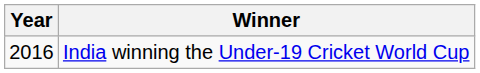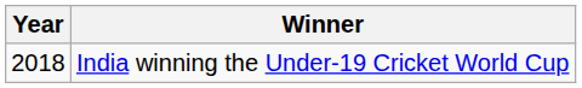India winning the Under-19 Cricket World Cup | Year: 2016 -> 2018
